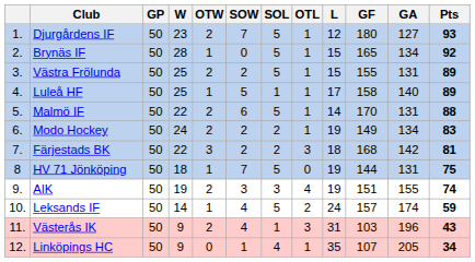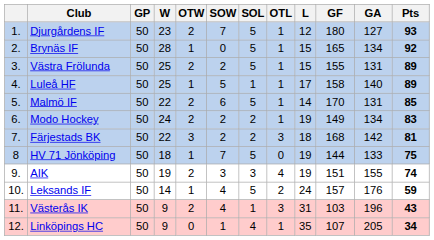Malmö IF | Pts: 88 -> 85
HV 71 Jönköping | GA: 131 -> 133
Leksands IF | GA: 174 -> 176
